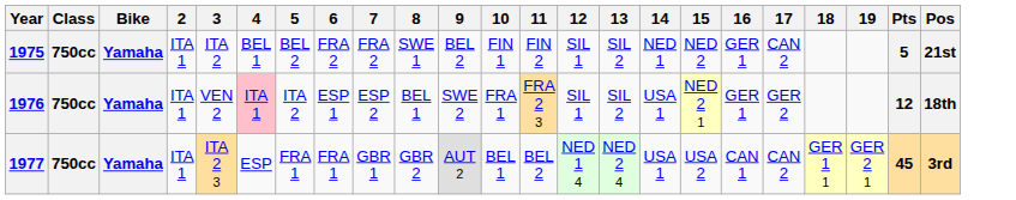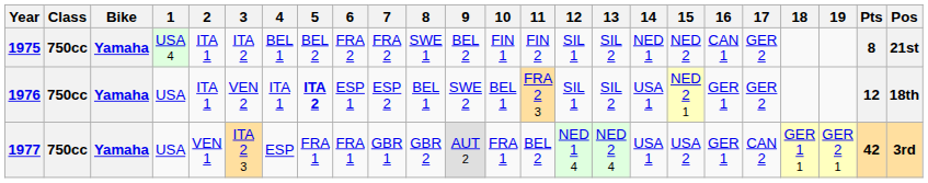+ column: 1 | USA 4 | USA | USA
1975 | 16: GER 1 -> CAN 1
1975 | 17: CAN 2 -> GER 2
1975 | Pts: 5 -> 8
1976 | 4: pink background -> no background
1976 | 5: normal -> bold
1976 | 10: FRA 1 -> BEL 1
1977 | 2: ITA 1 -> VEN 1
1977 | 10: BEL 1 -> FRA 1
1977 | 16: CAN 1 -> GER 1
1977 | Pts: 45 -> 42
